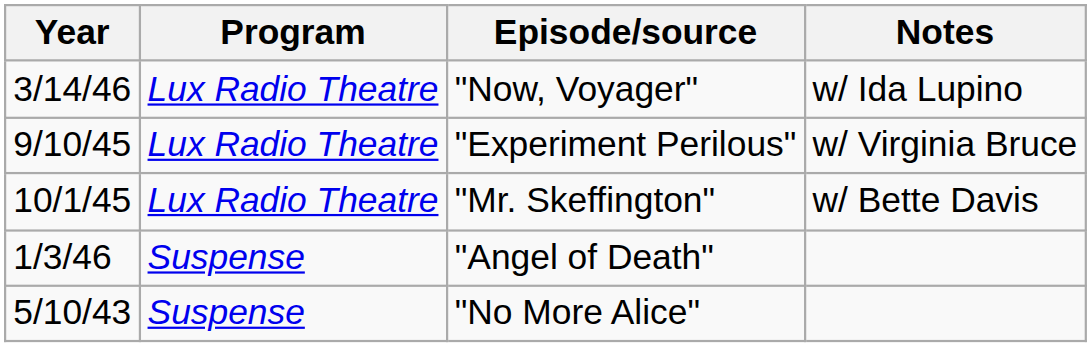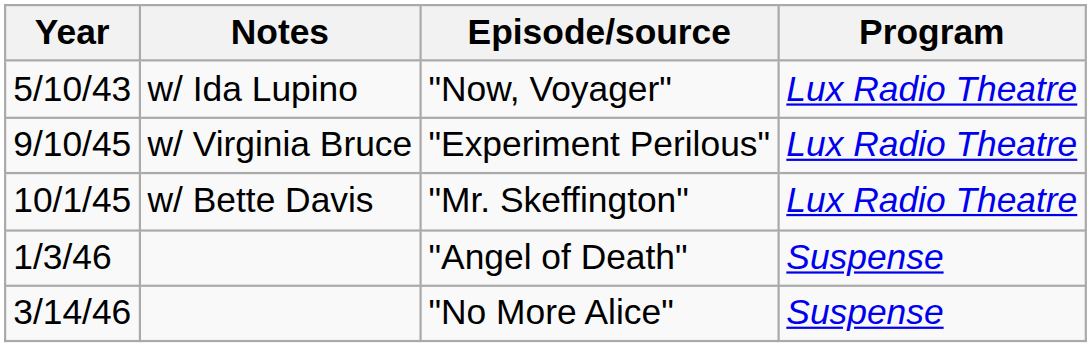columns swapped: Program <-> Notes
"Now, Voyager" | Year: 3/14/46 -> 5/10/43
"No More Alice" | Year: 5/10/43 -> 3/14/46
